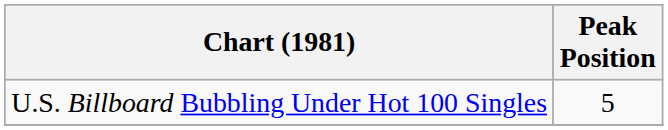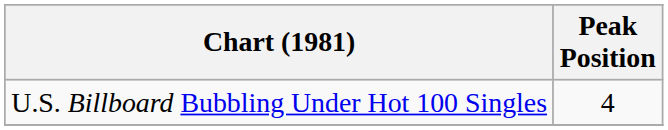U.S. Billboard Bubbling Under Hot 100 Singles | Peak Position: 5 -> 4
